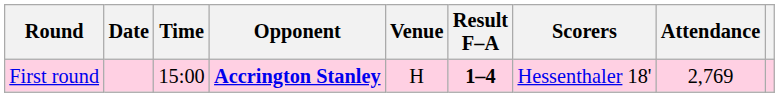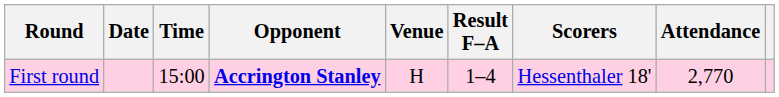First round | Result F–A: bold -> normal
First round | Attendance: 2,769 -> 2,770
